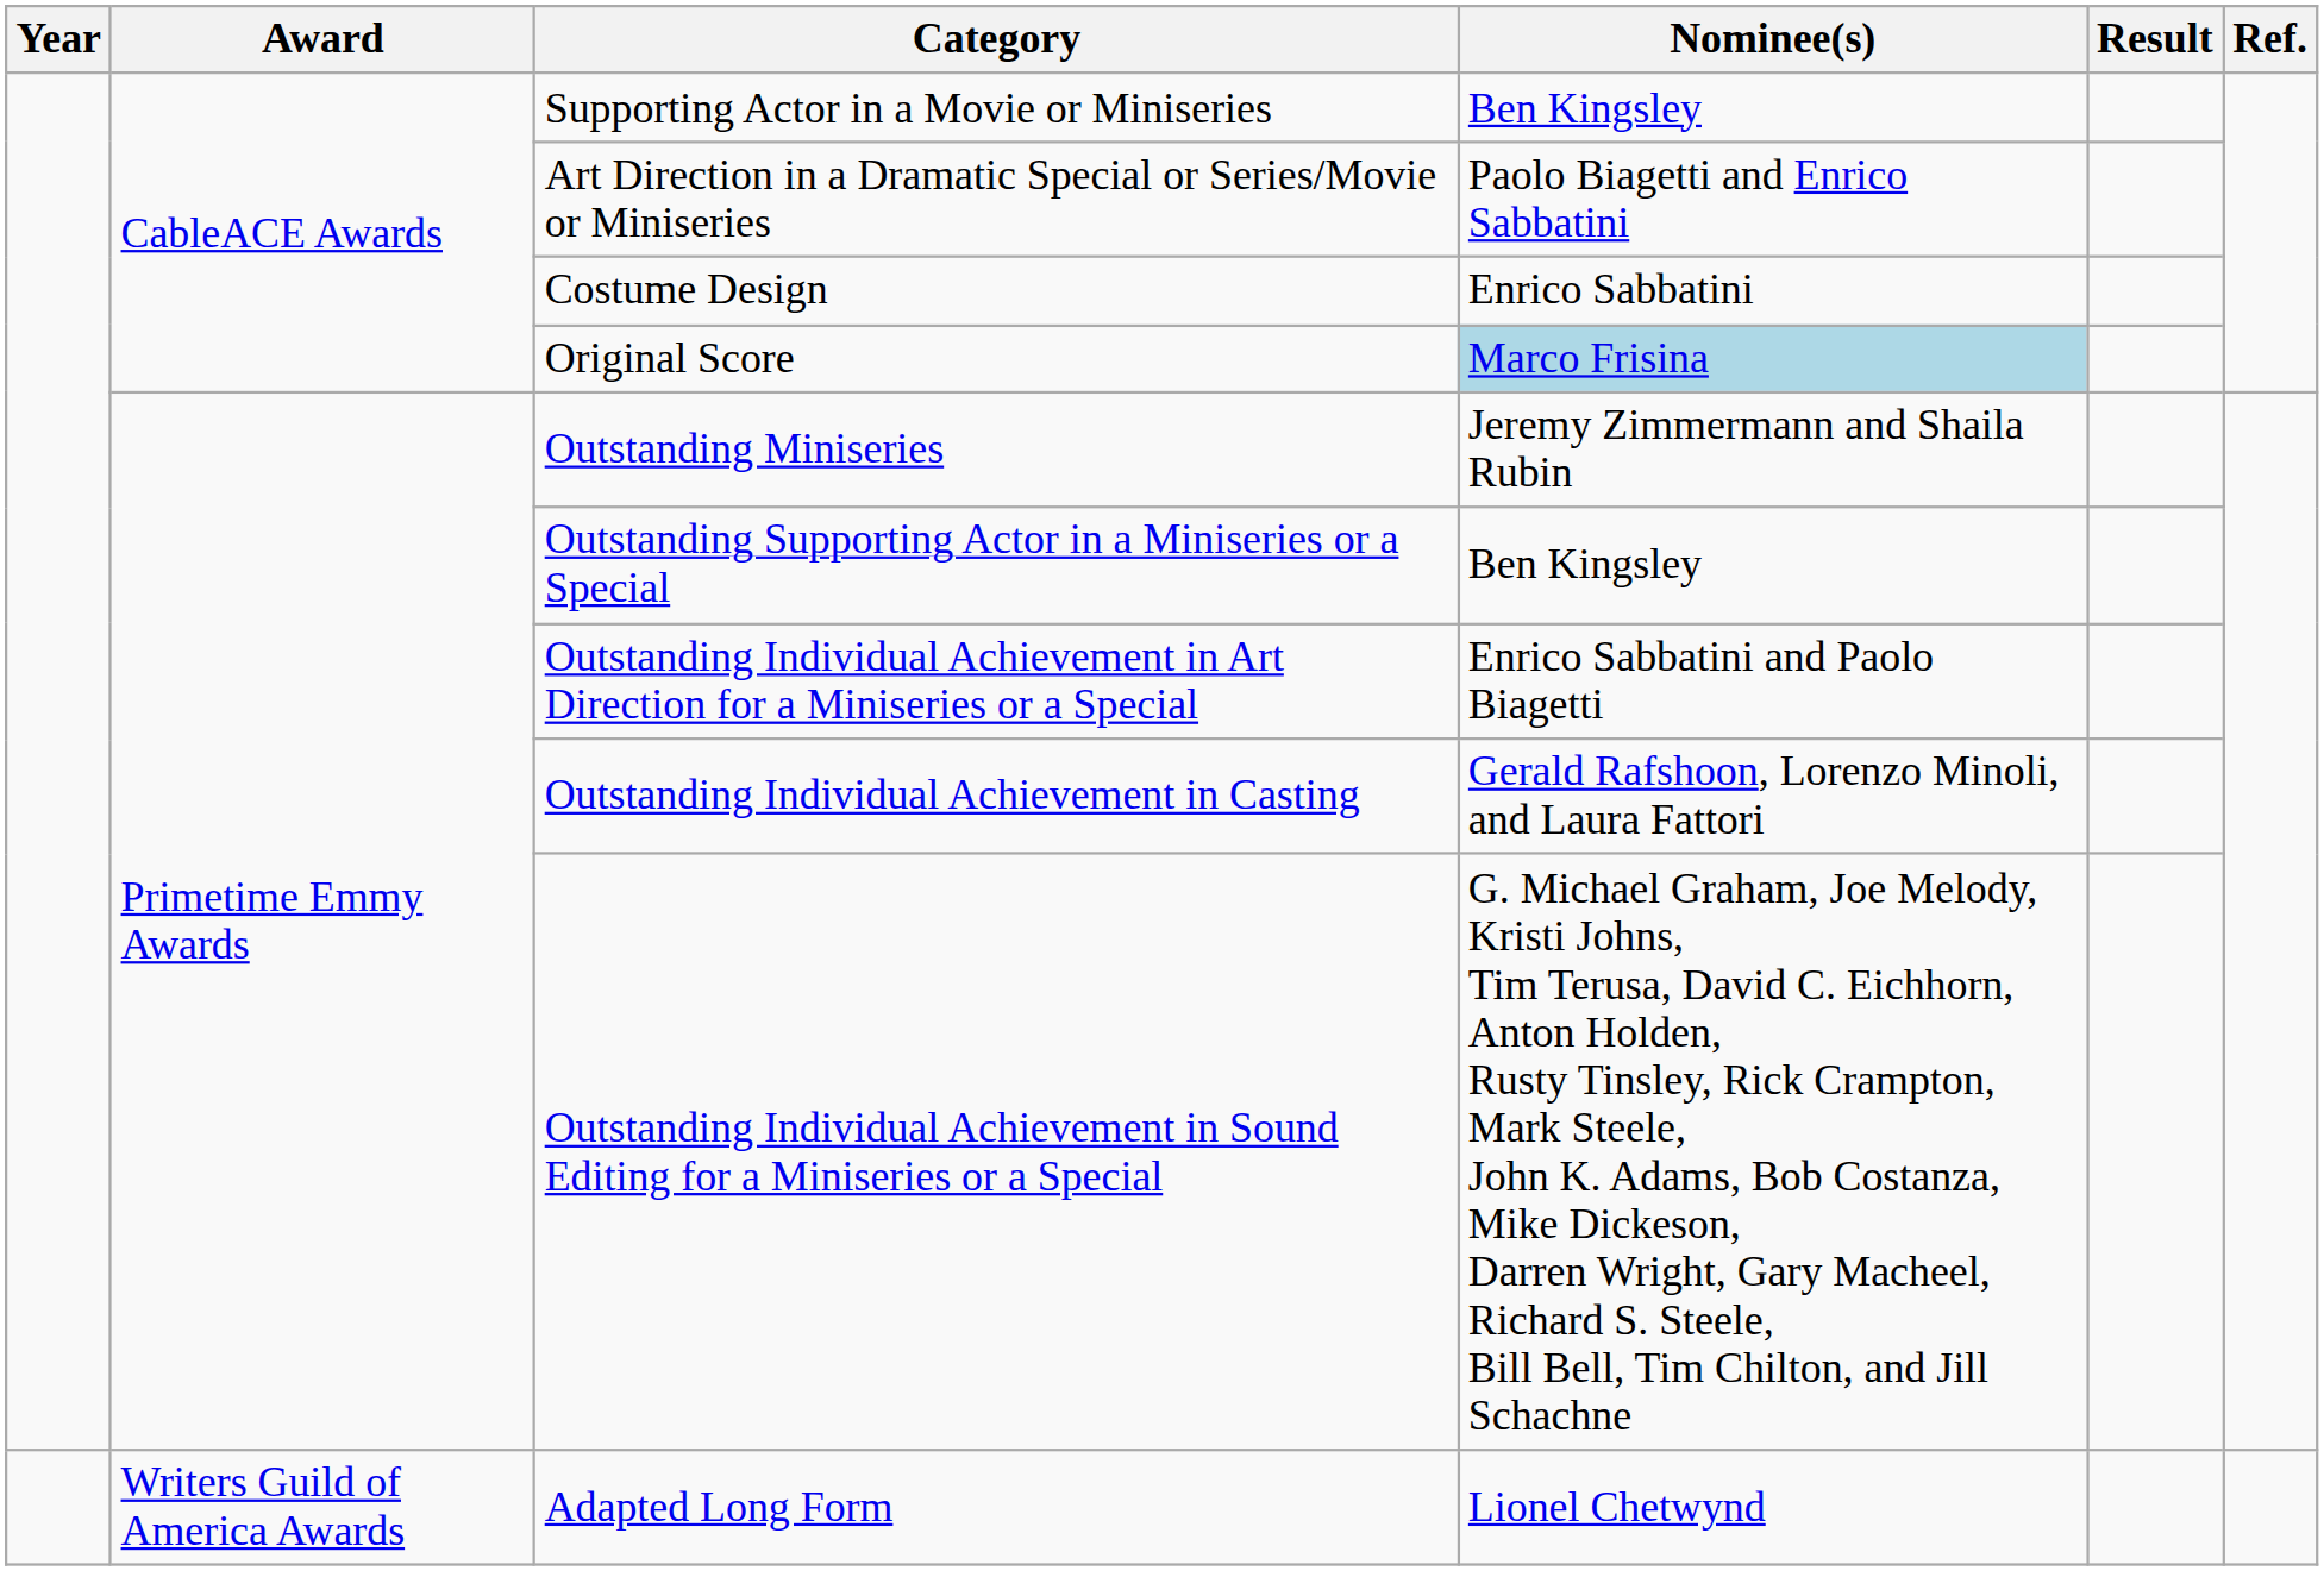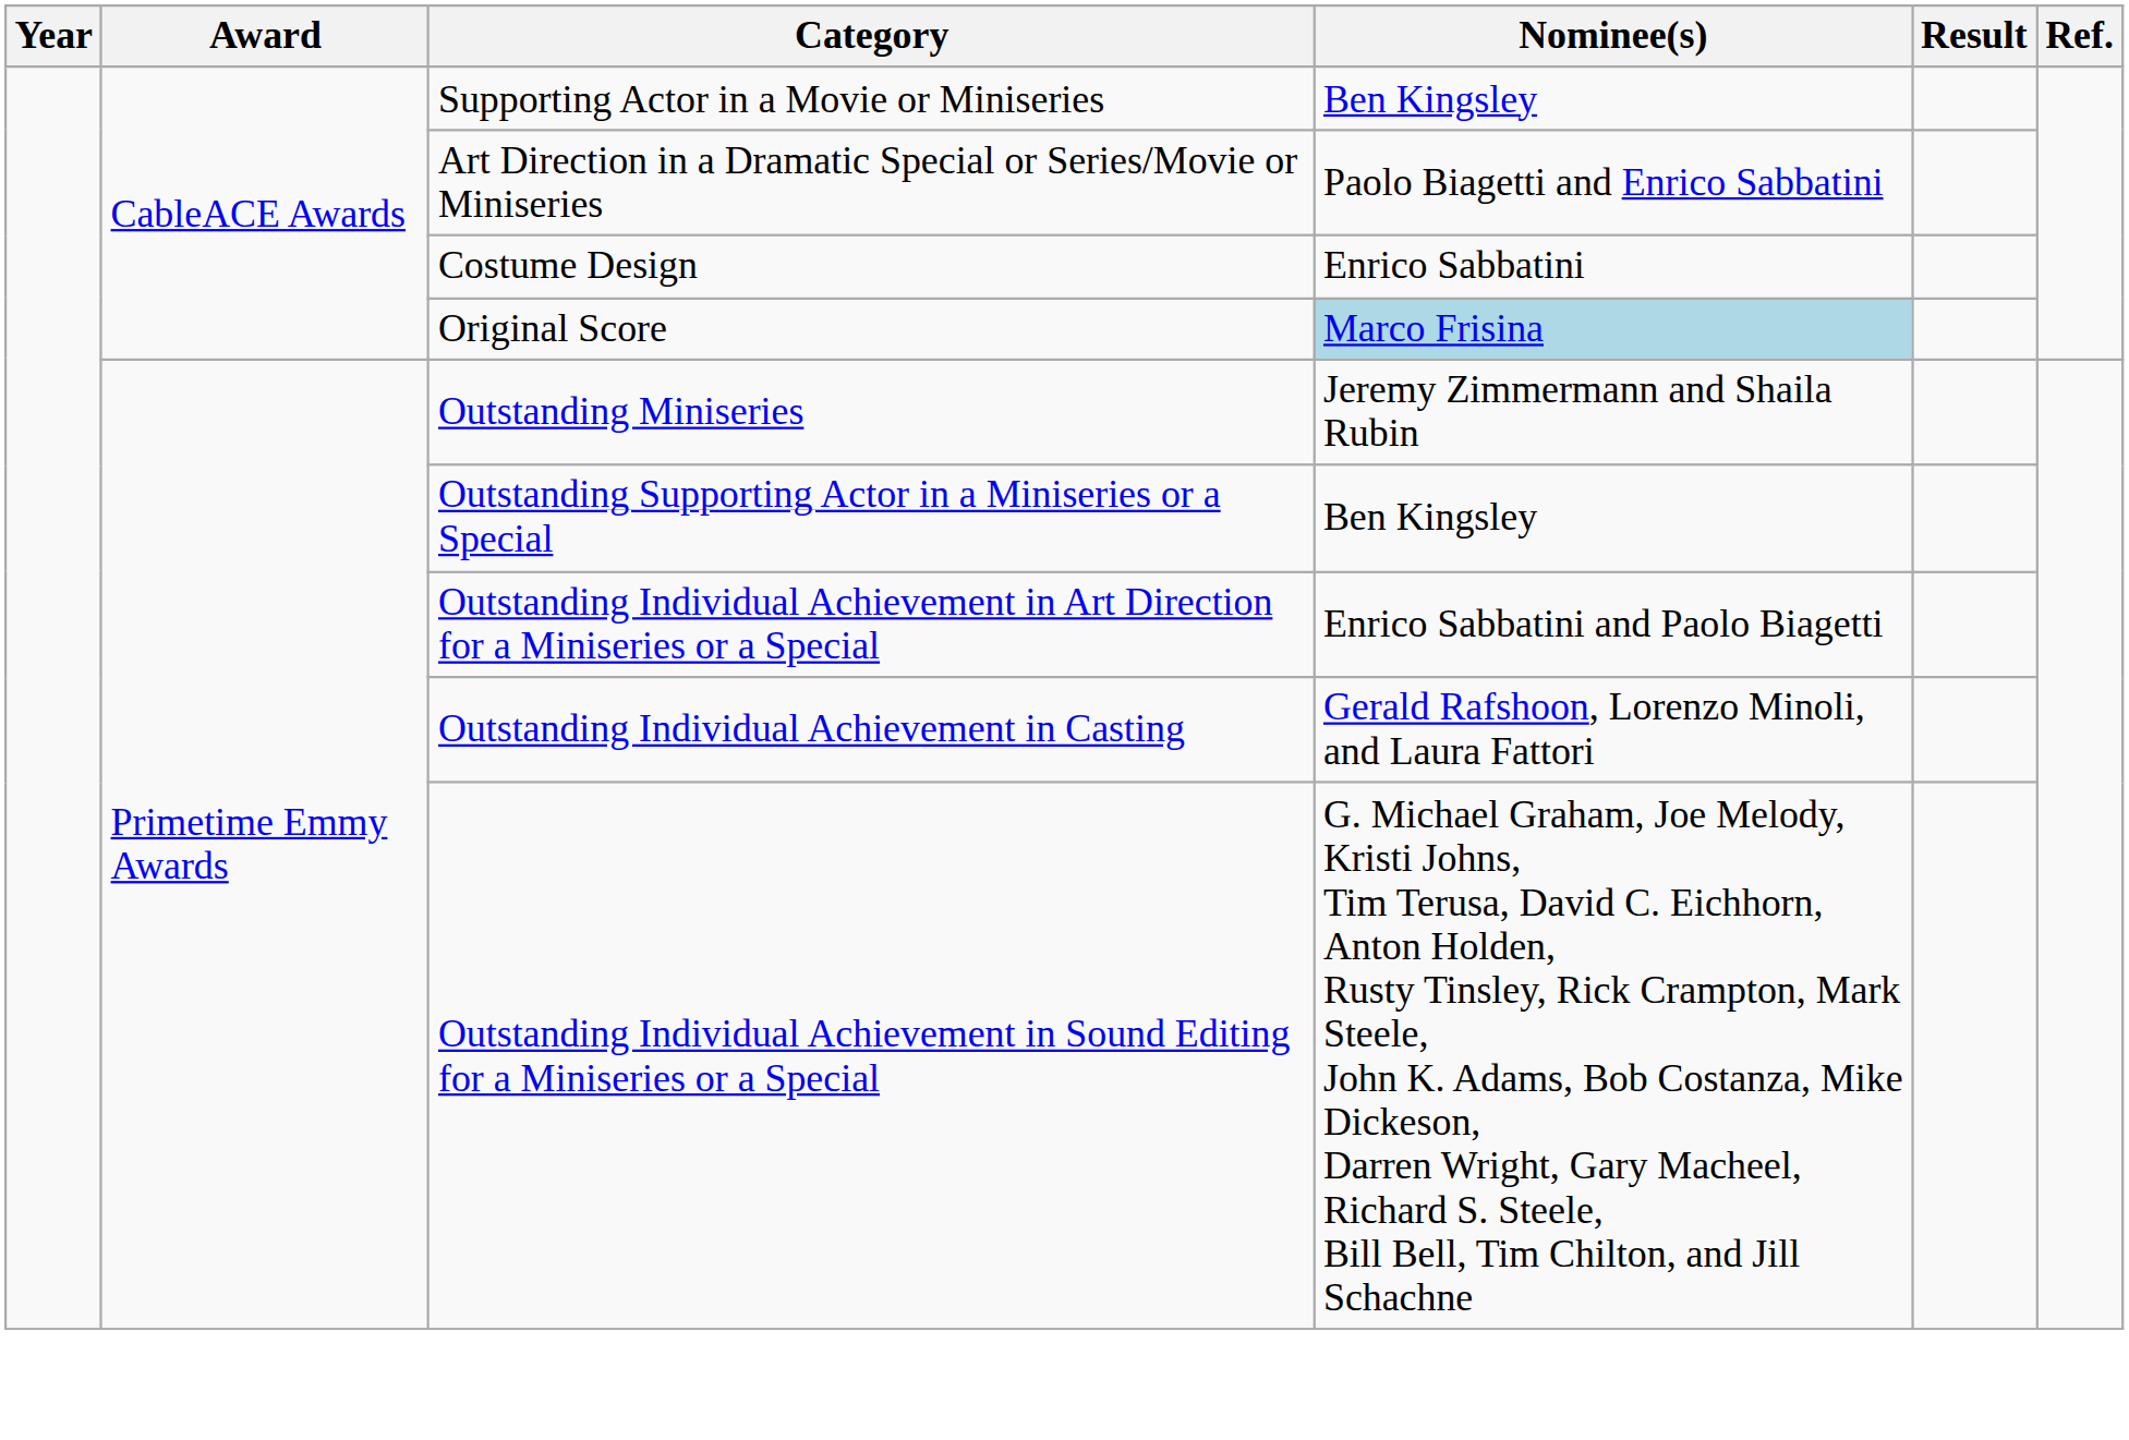- row: Writers Guild of America Awards | Adapted Long Form | Lionel Chetwynd
